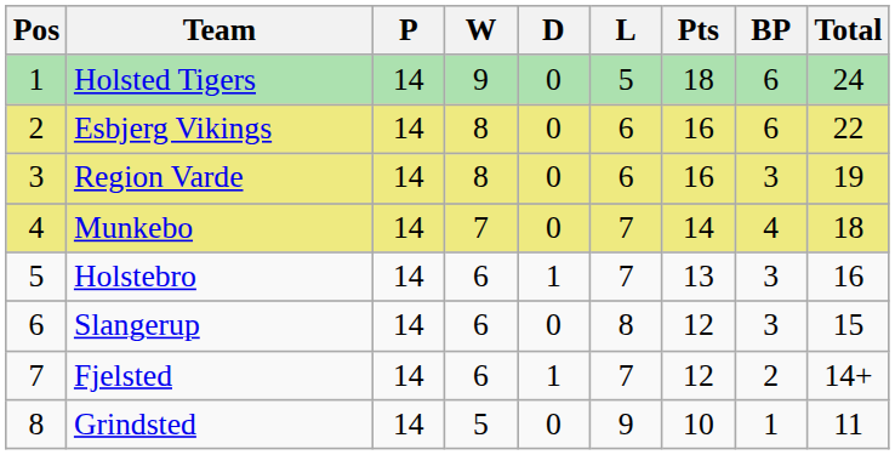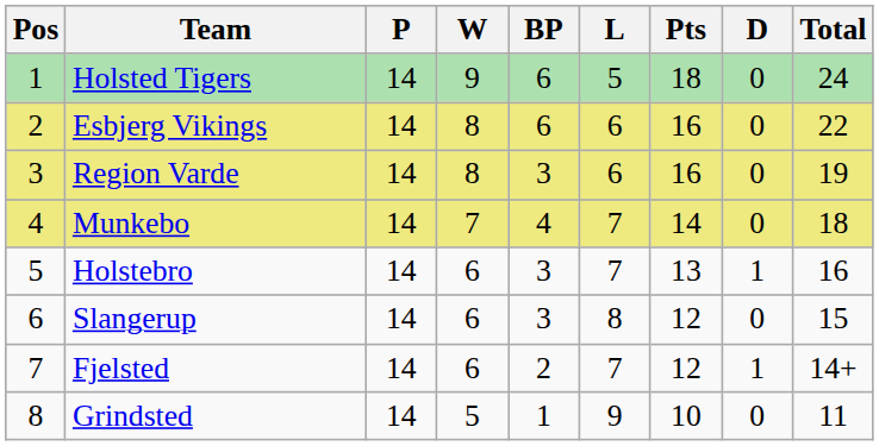columns swapped: D <-> BP
